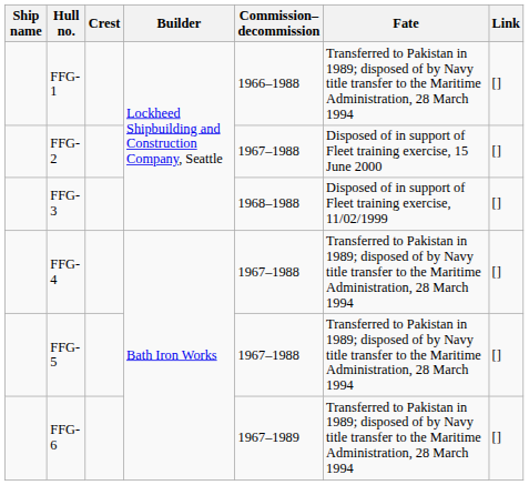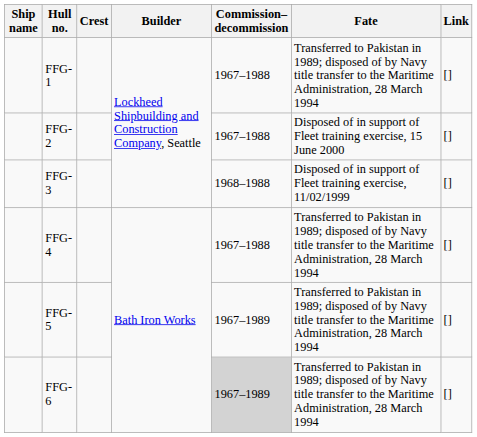FFG-1 | Commission– decommission: 1966–1988 -> 1967–1988
FFG-5 | Commission– decommission: 1967–1988 -> 1967–1989
FFG-6 | Commission– decommission: no background -> lightgrey background
